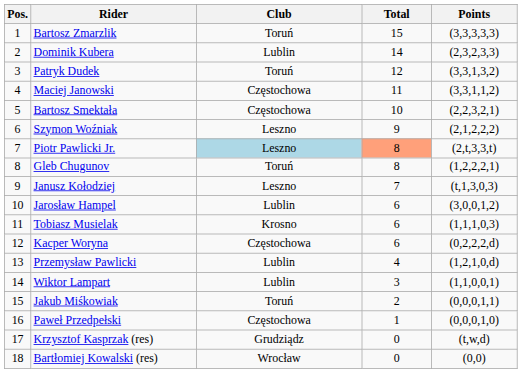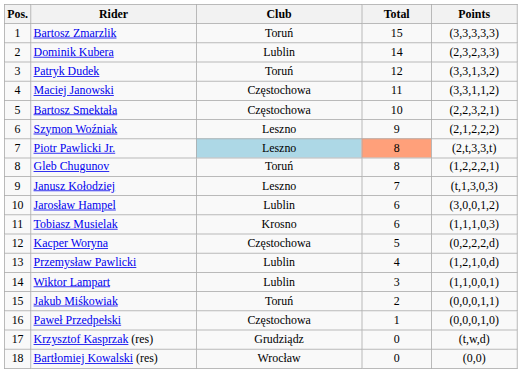Kacper Woryna | Total: 6 -> 5
